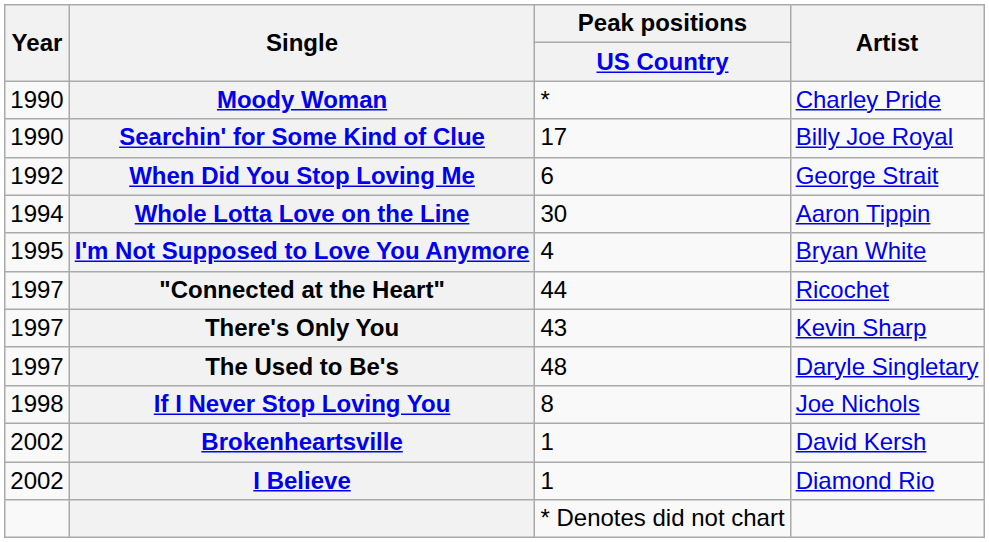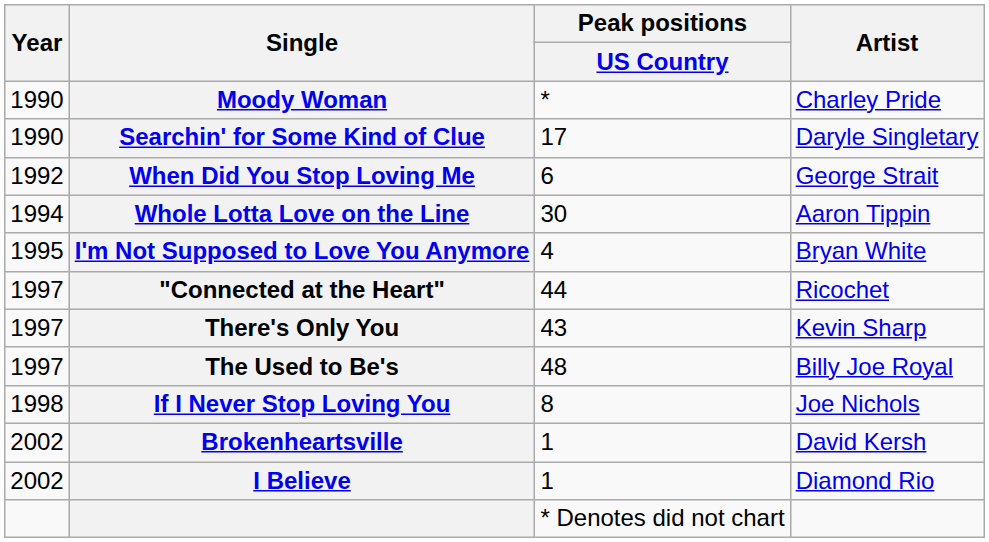Searchin' for Some Kind of Clue | Artist: Billy Joe Royal -> Daryle Singletary
The Used to Be's | Artist: Daryle Singletary -> Billy Joe Royal
